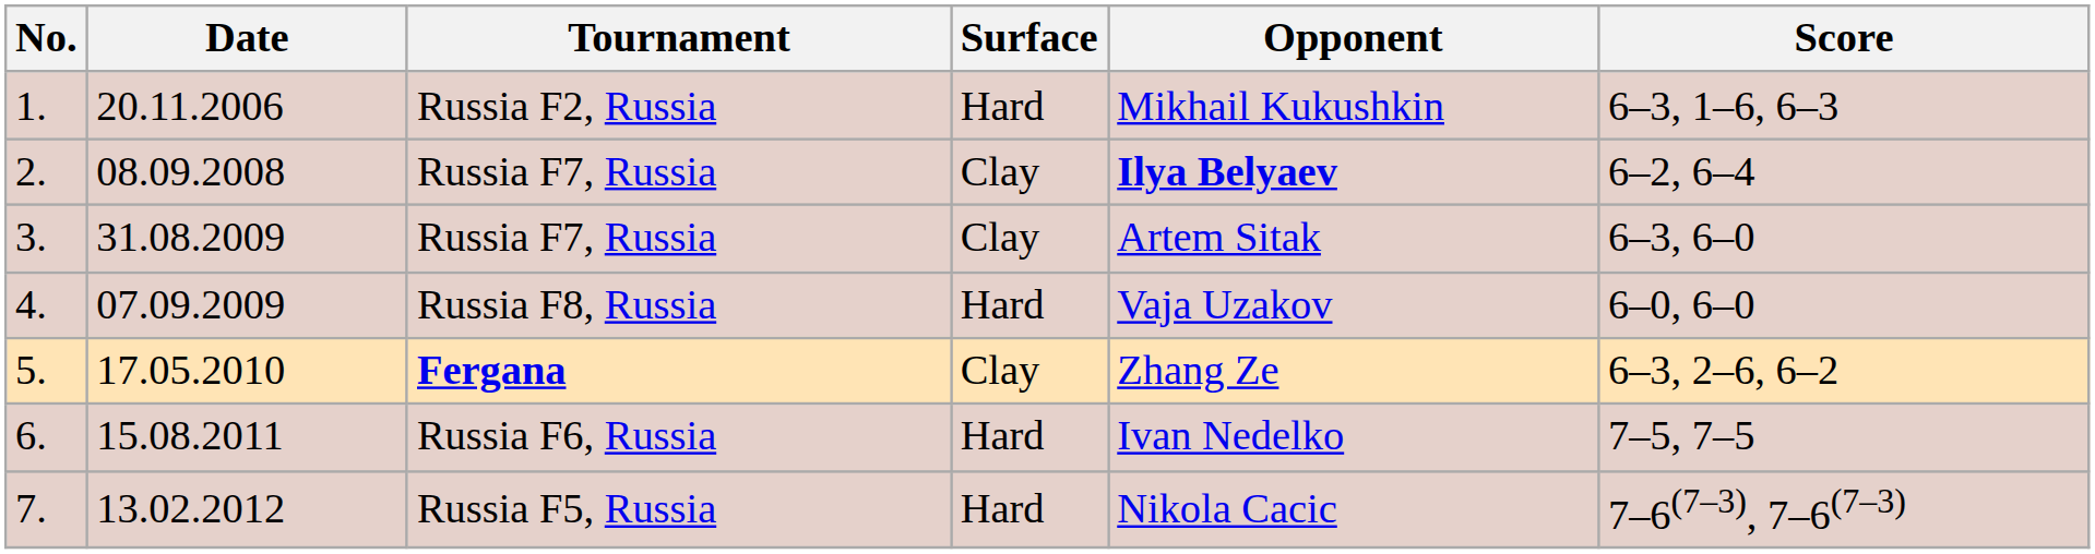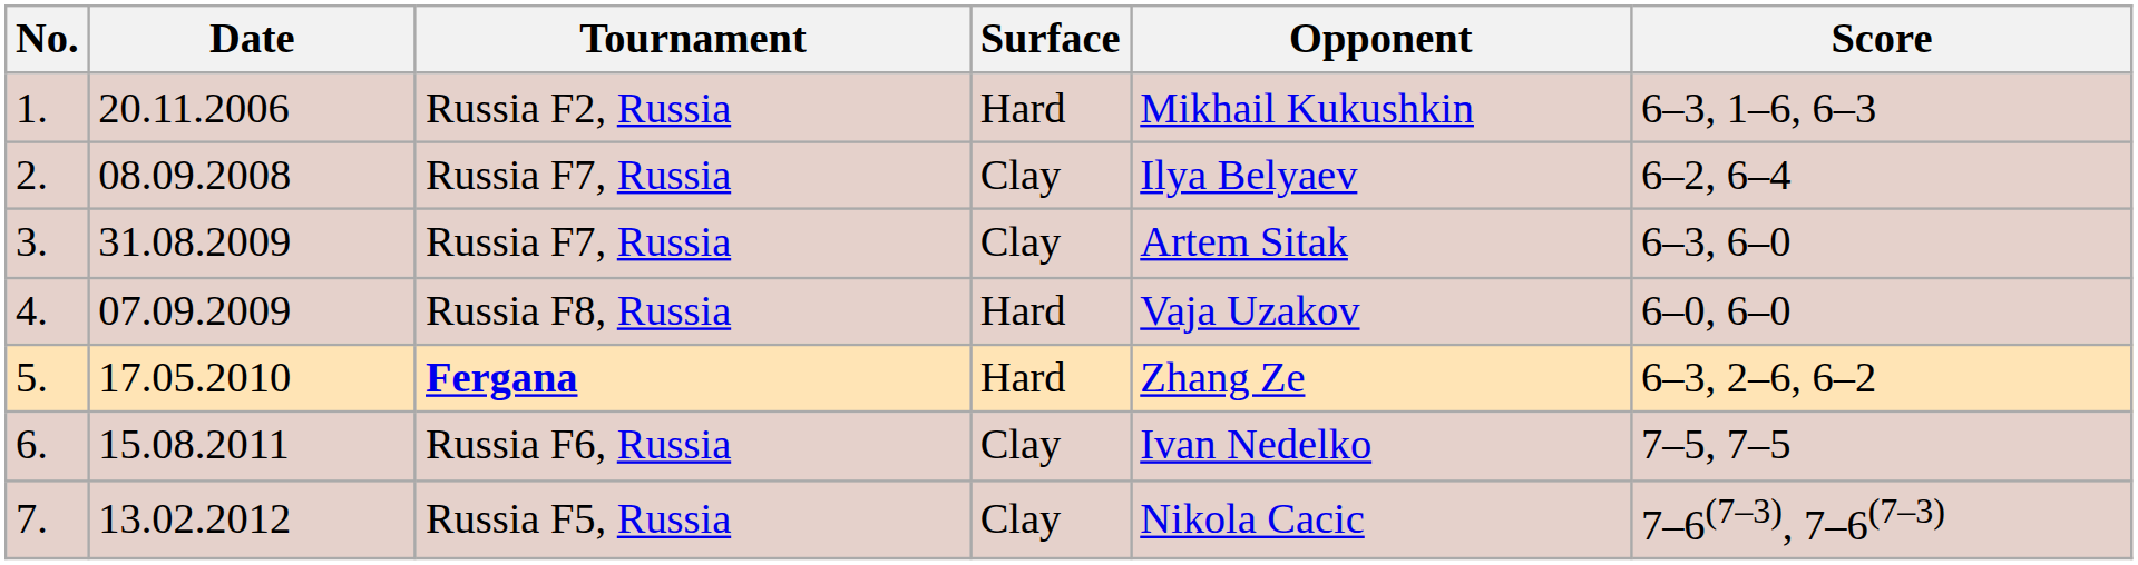2. | Opponent: bold -> normal
5. | Surface: Clay -> Hard
6. | Surface: Hard -> Clay
7. | Surface: Hard -> Clay
